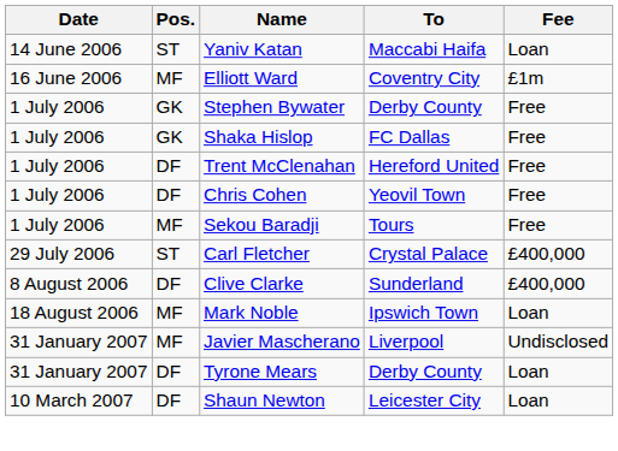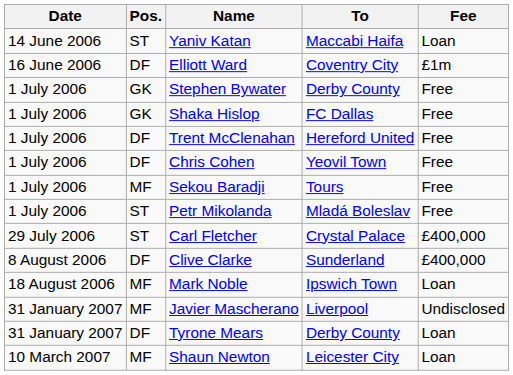Elliott Ward | Pos.: MF -> DF
+ row: 1 July 2006 | ST | Petr Mikolanda | Mladá Boleslav | Free
Shaun Newton | Pos.: DF -> MF
